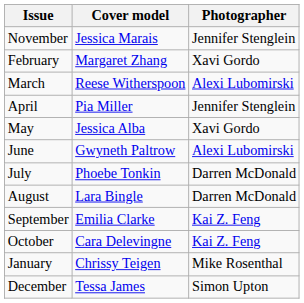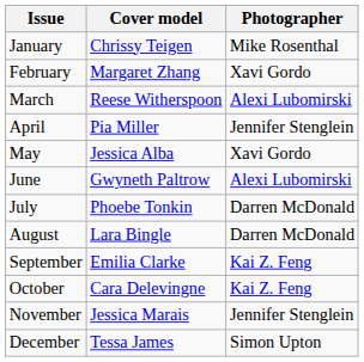rows swapped: January <-> November
